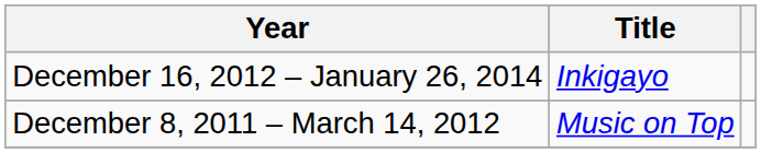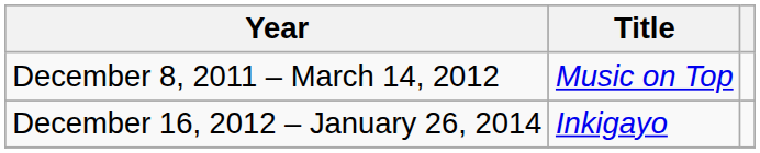rows swapped: December 8, 2011 – March 14, 2012 <-> December 16, 2012 – January 26, 2014
